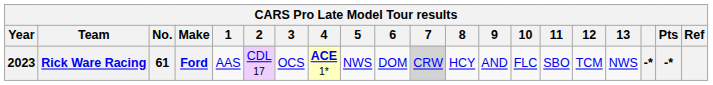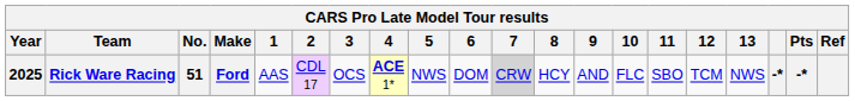Rick Ware Racing | Year: 2023 -> 2025
Rick Ware Racing | No.: 61 -> 51
